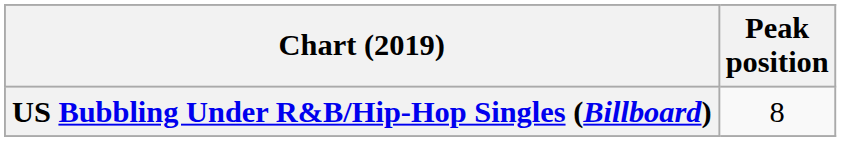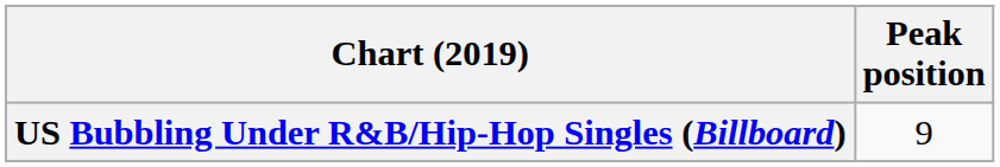US Bubbling Under R&B/Hip-Hop Singles (Billboard) | Peak position: 8 -> 9
